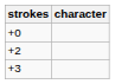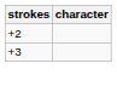- row: +0
